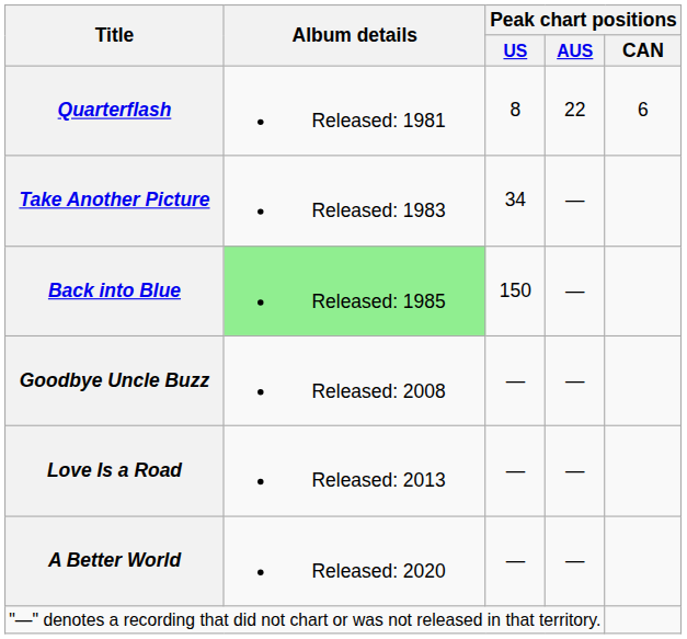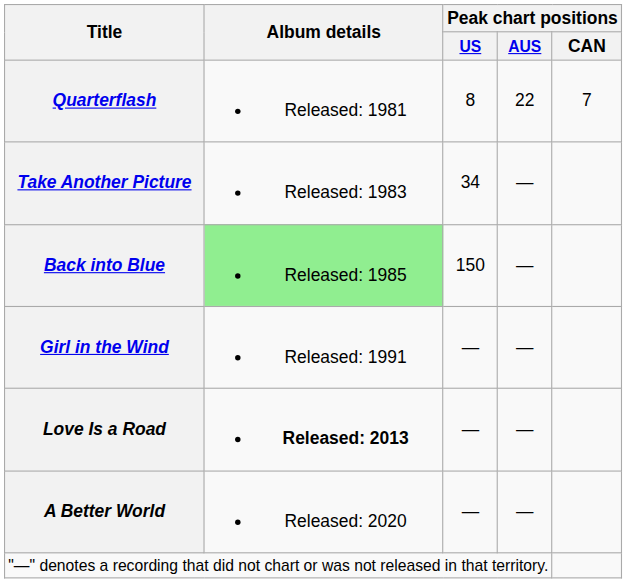Quarterflash | Peak chart positions / CAN: 6 -> 7
+ row: Girl in the Wind | Released: 1991 | — | —
- row: Goodbye Uncle Buzz | Released: 2008 | — | —
Love Is a Road | Album details: normal -> bold
